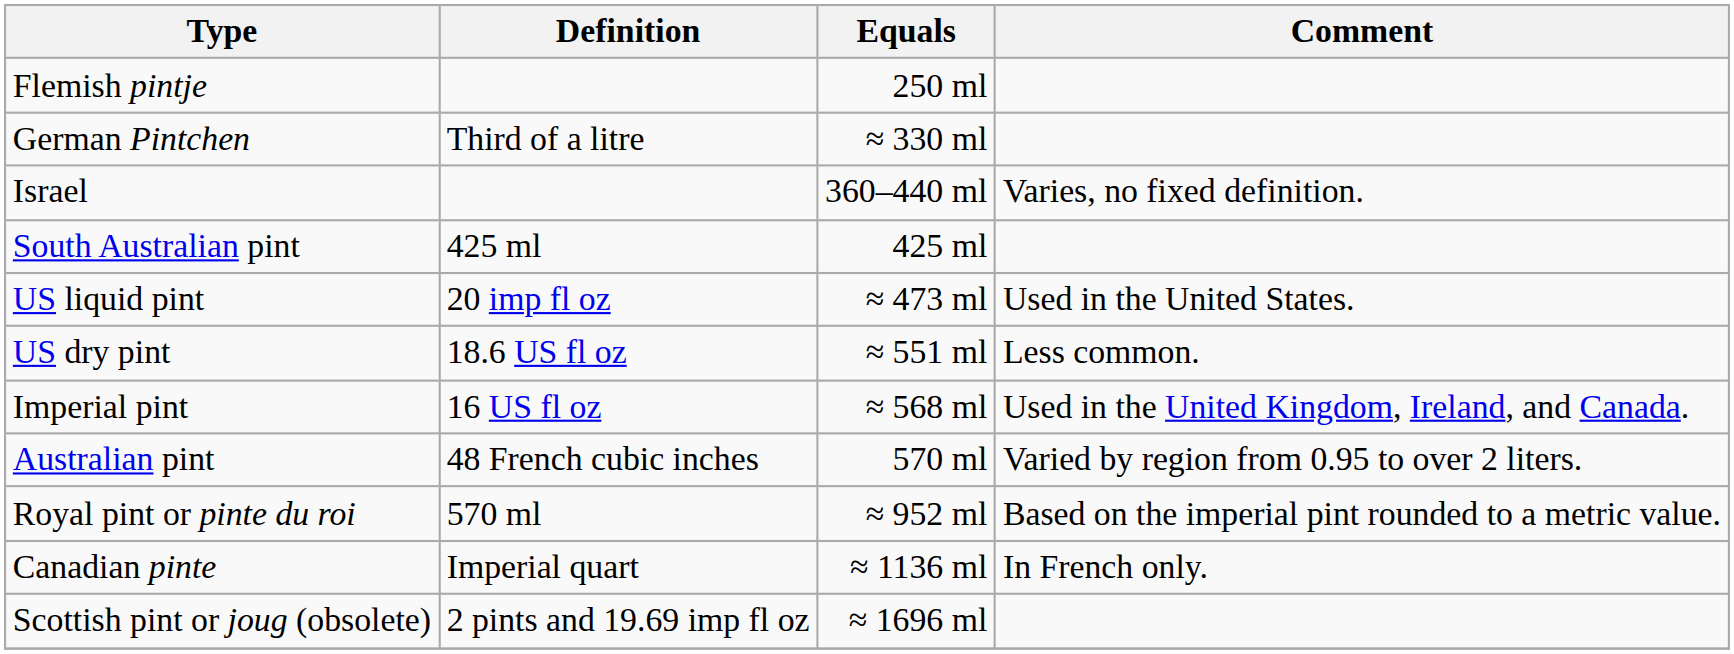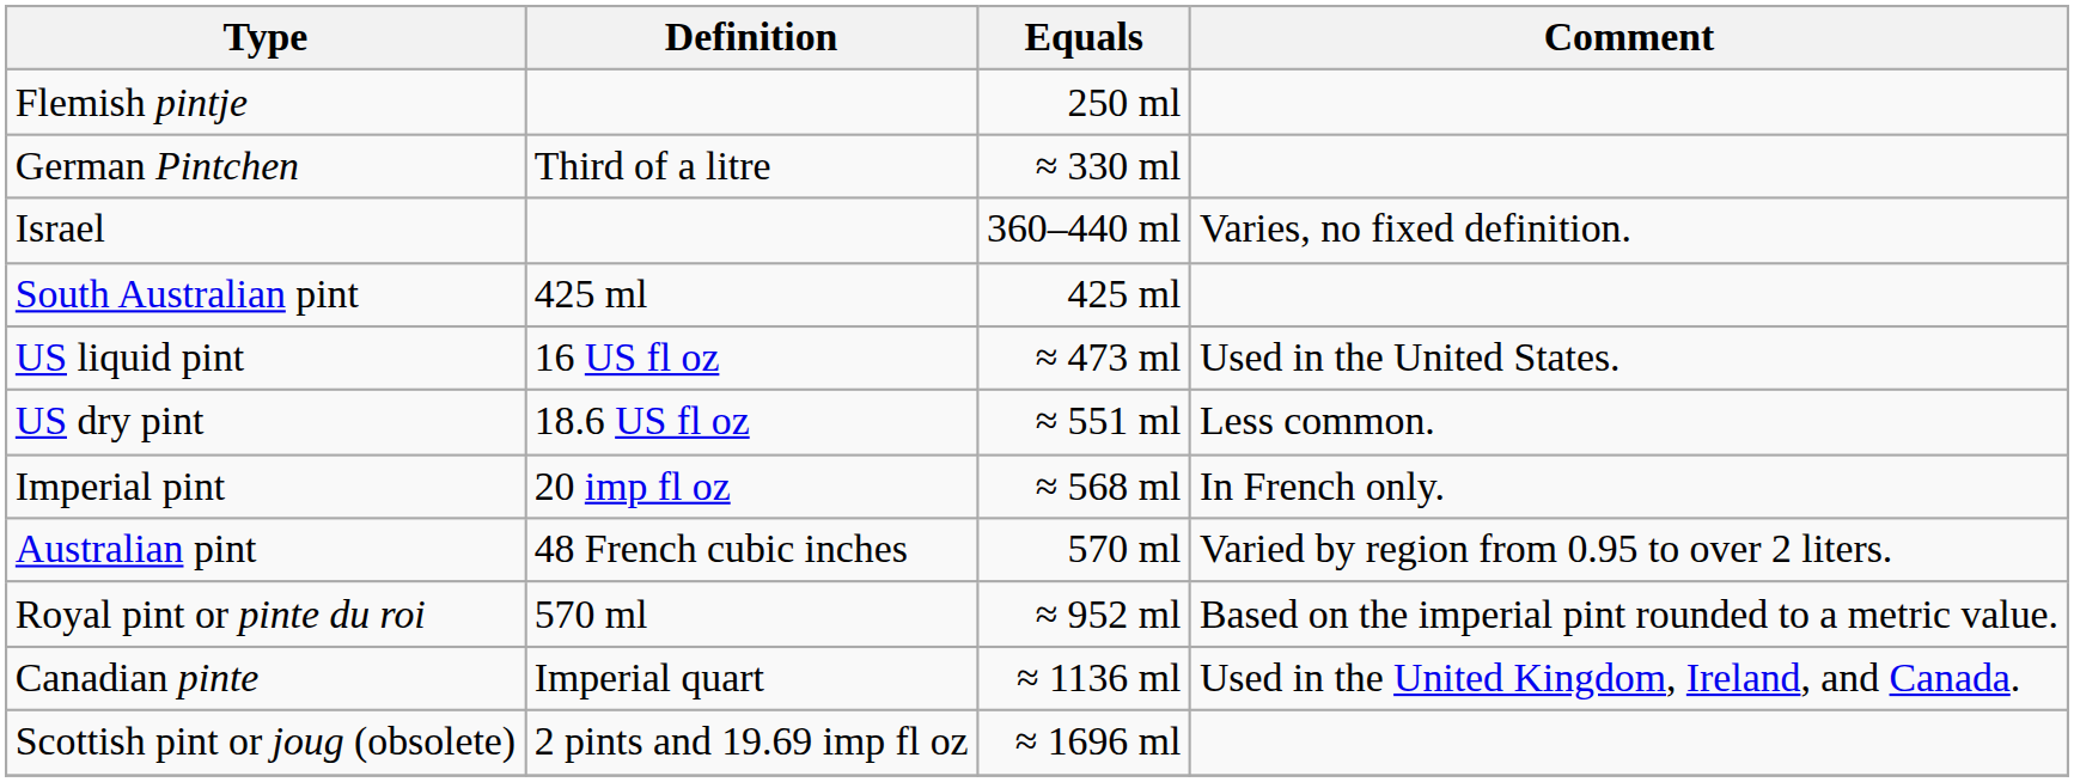US liquid pint | Definition: 20 imp fl oz -> 16 US fl oz
Imperial pint | Definition: 16 US fl oz -> 20 imp fl oz
Imperial pint | Comment: Used in the United Kingdom, Ireland, and Canada. -> In French only.
Canadian pinte | Comment: In French only. -> Used in the United Kingdom, Ireland, and Canada.
